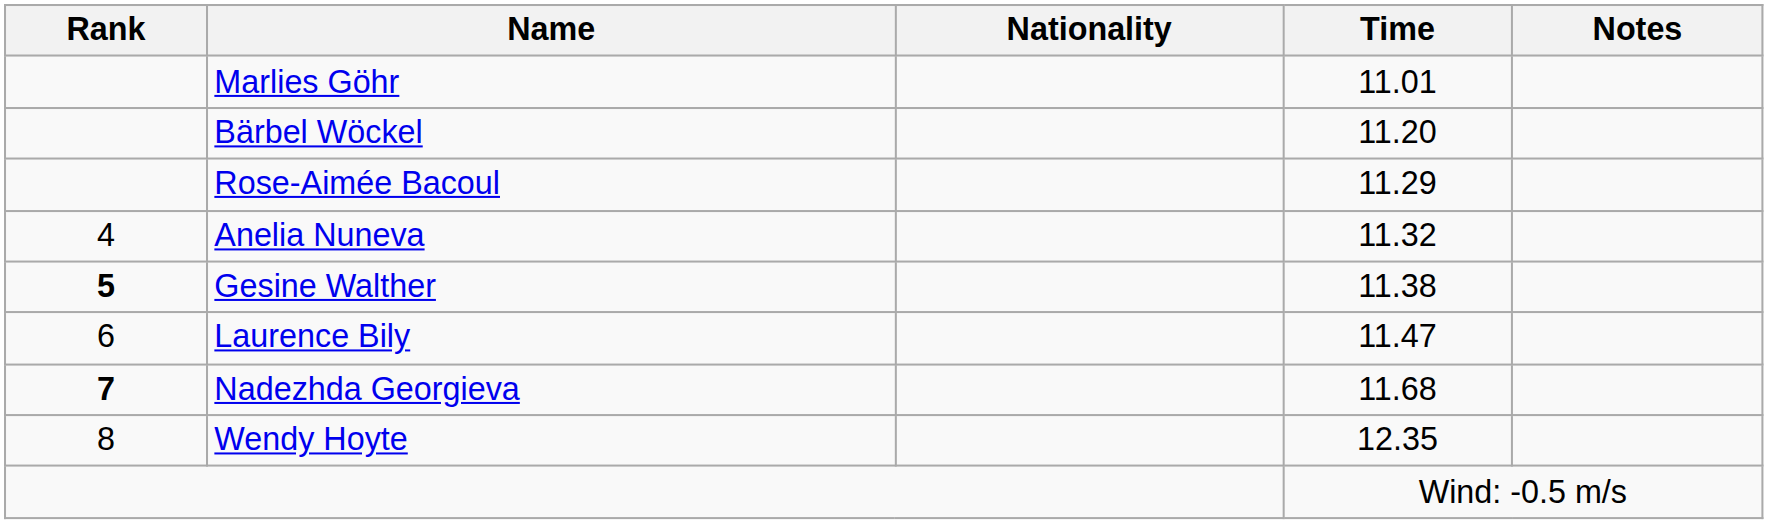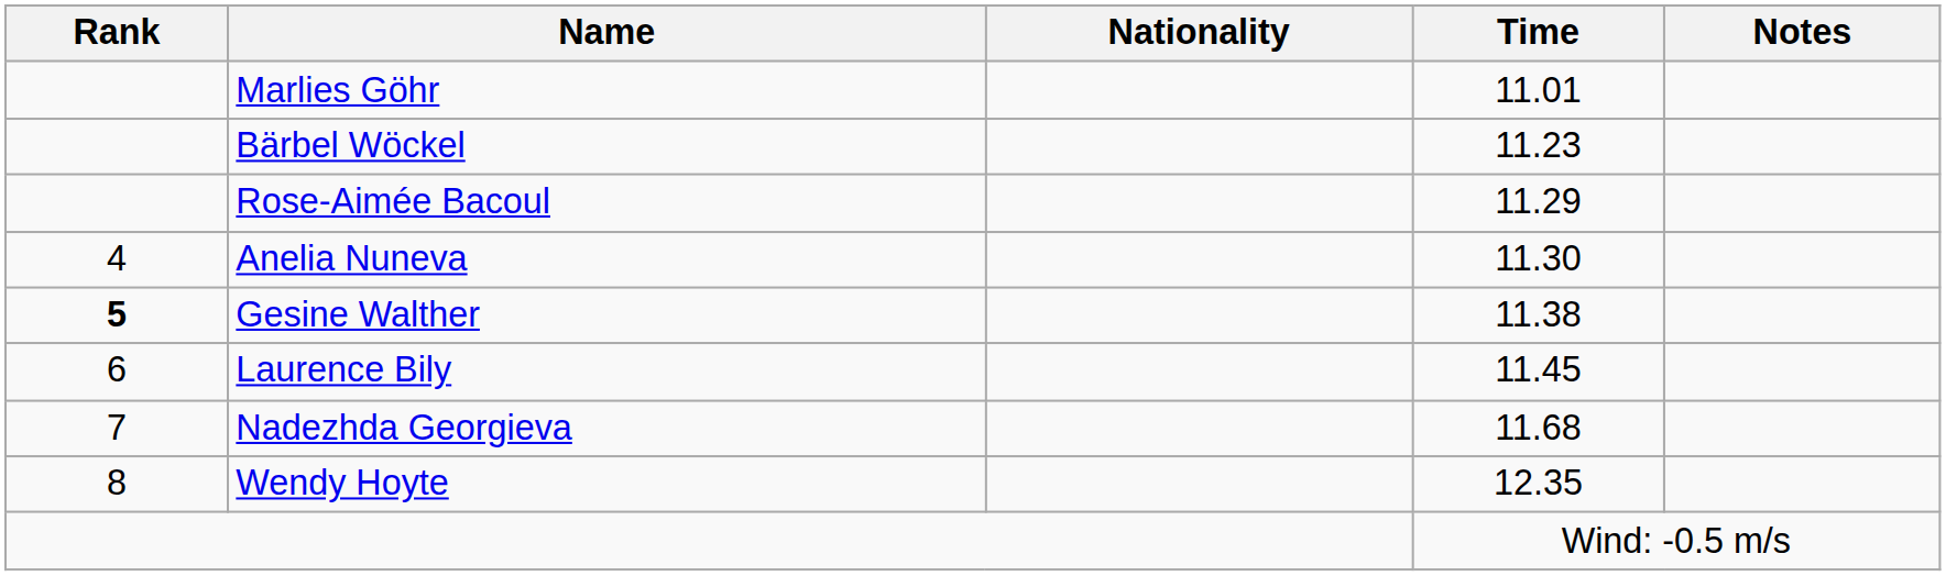Bärbel Wöckel | Time: 11.20 -> 11.23
Anelia Nuneva | Time: 11.32 -> 11.30
Laurence Bily | Time: 11.47 -> 11.45
Nadezhda Georgieva | Rank: bold -> normal
